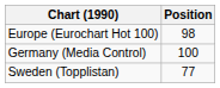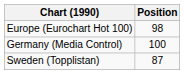Sweden (Topplistan) | Position: 77 -> 87
